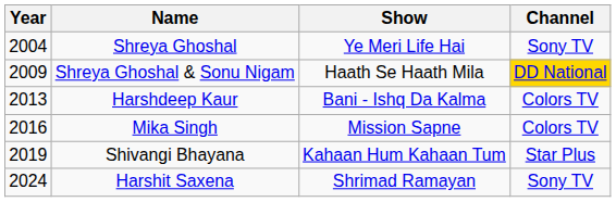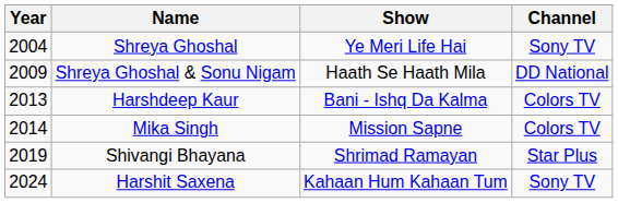Shreya Ghoshal & Sonu Nigam | Channel: gold background -> no background
Mika Singh | Year: 2016 -> 2014
Shivangi Bhayana | Show: Kahaan Hum Kahaan Tum -> Shrimad Ramayan
Harshit Saxena | Show: Shrimad Ramayan -> Kahaan Hum Kahaan Tum
